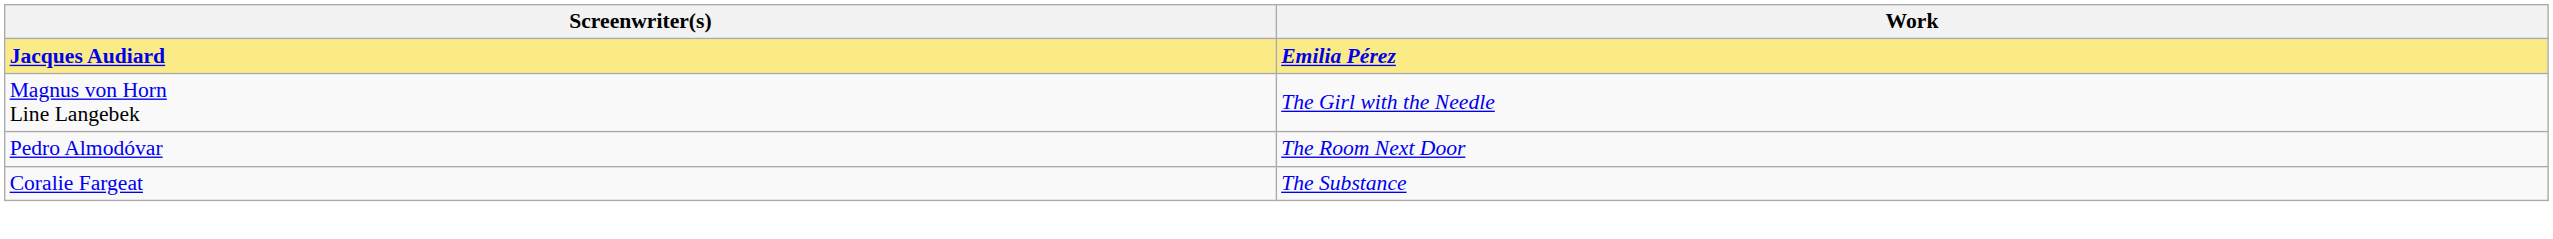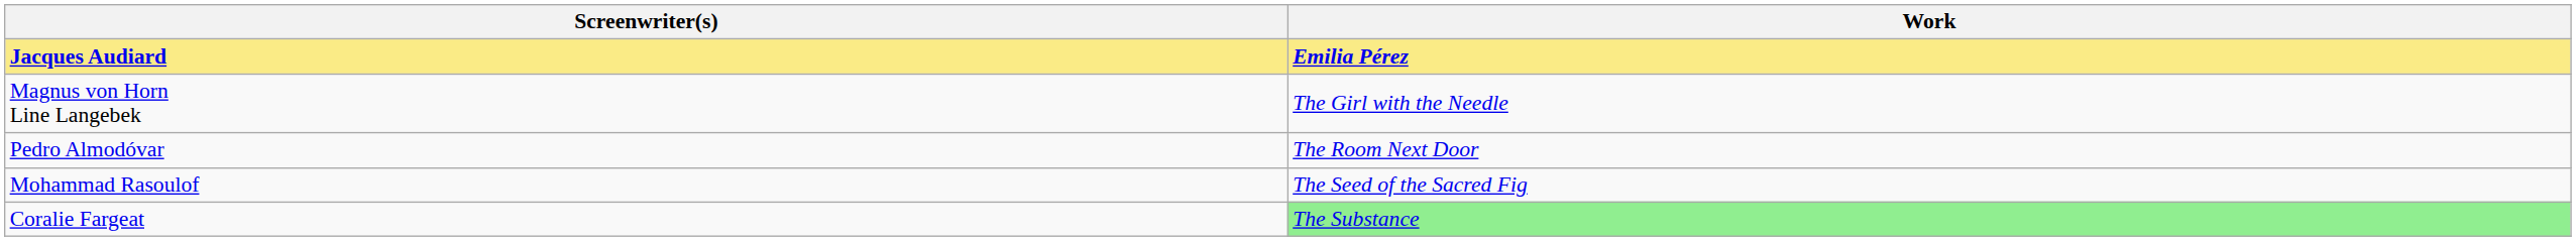+ row: Mohammad Rasoulof | The Seed of the Sacred Fig
Coralie Fargeat | Work: no background -> lightgreen background
